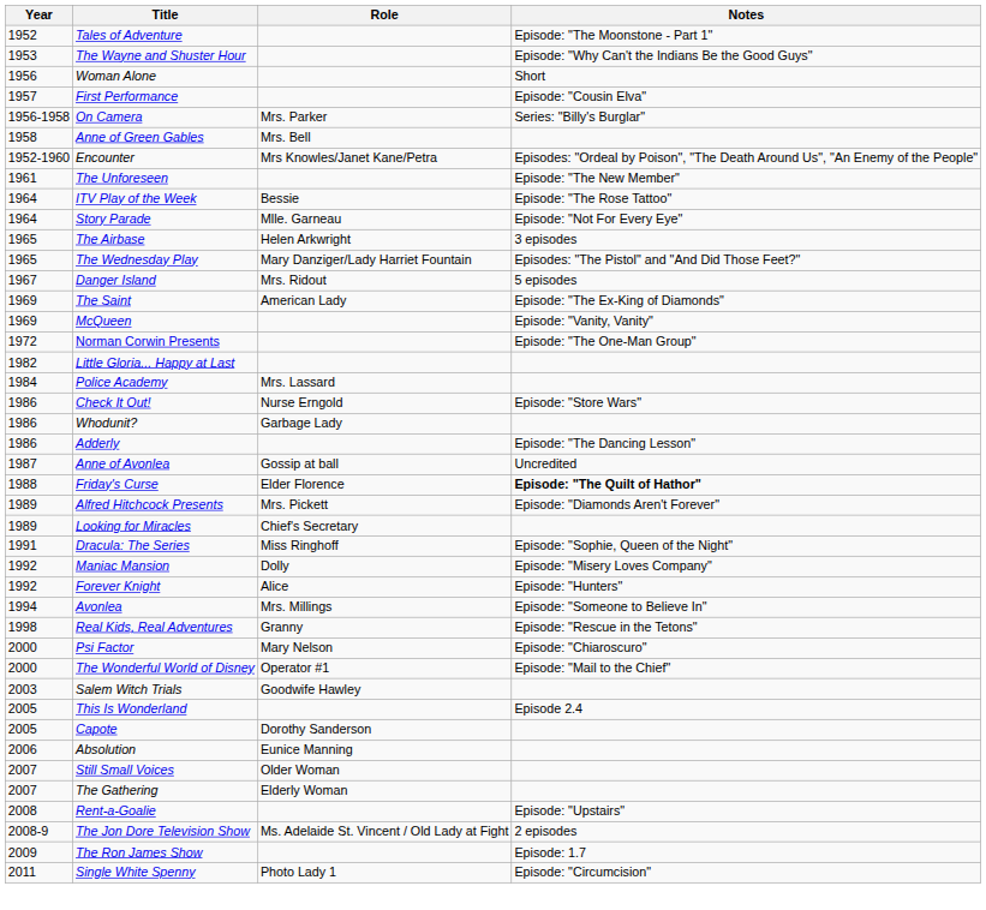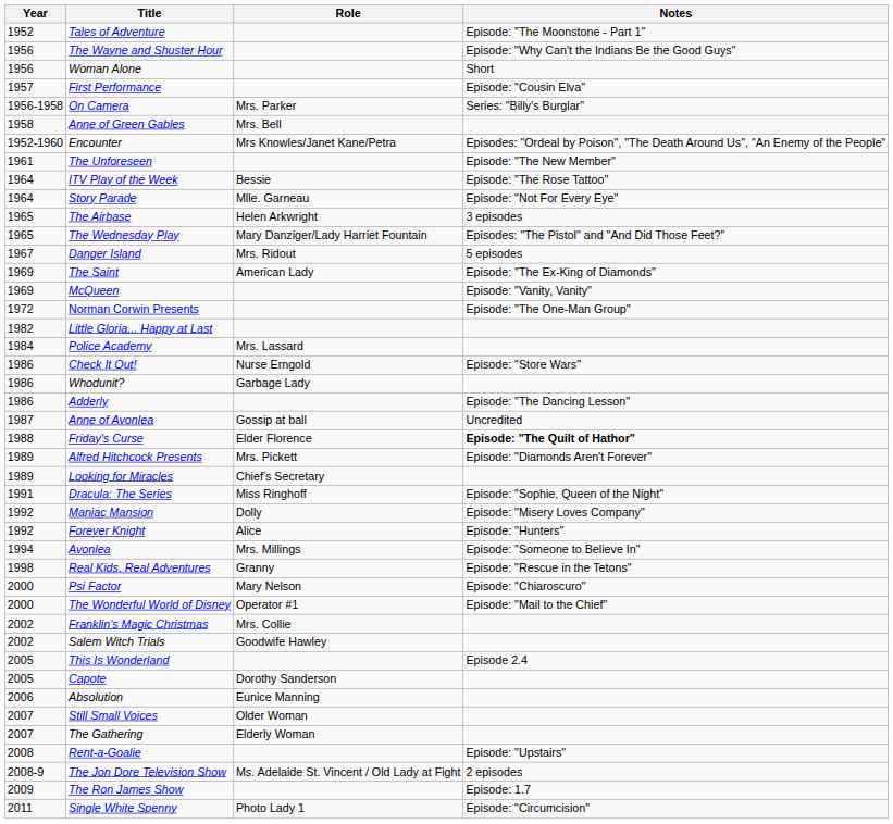The Wayne and Shuster Hour | Year: 1953 -> 1956
+ row: 2002 | Franklin's Magic Christmas | Mrs. Collie
Salem Witch Trials | Year: 2003 -> 2002
